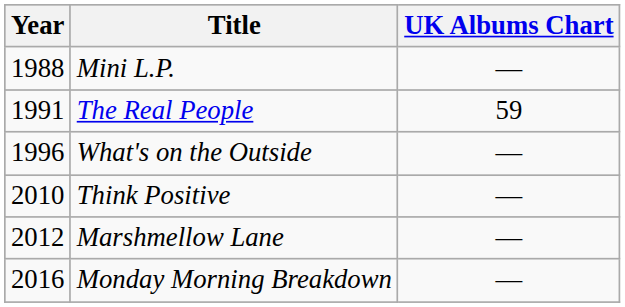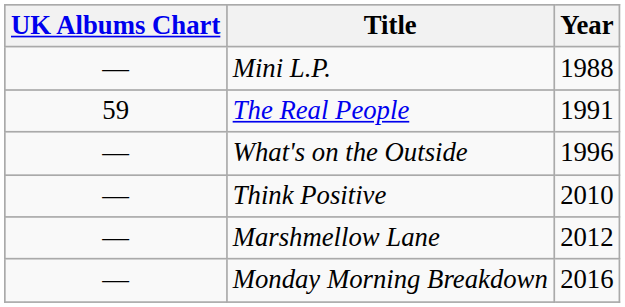columns swapped: Year <-> UK Albums Chart
